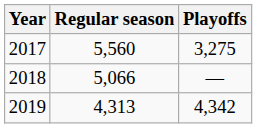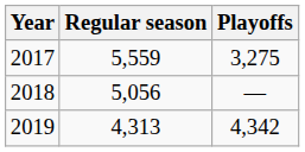2017 | Regular season: 5,560 -> 5,559
2018 | Regular season: 5,066 -> 5,056
